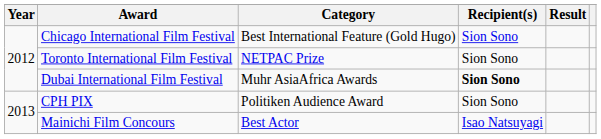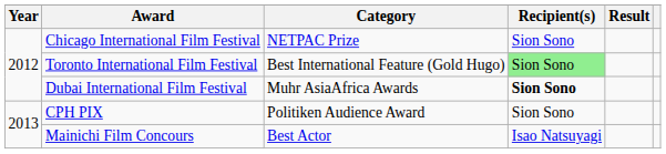Chicago International Film Festival | Category: Best International Feature (Gold Hugo) -> NETPAC Prize
Toronto International Film Festival | Category: NETPAC Prize -> Best International Feature (Gold Hugo)
Toronto International Film Festival | Recipient(s): no background -> lightgreen background
